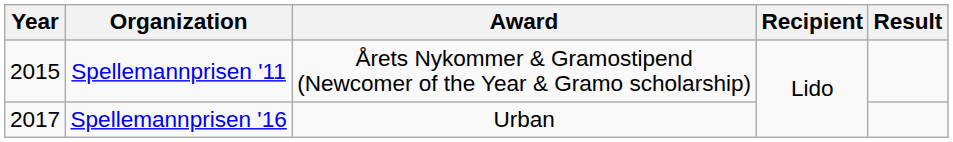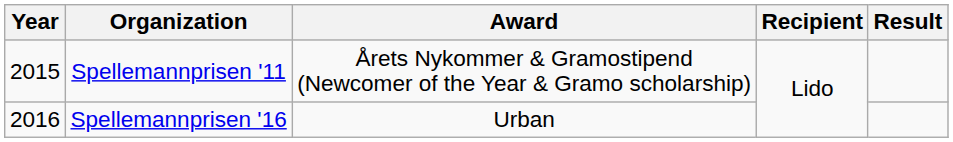Spellemannprisen '16 | Year: 2017 -> 2016
